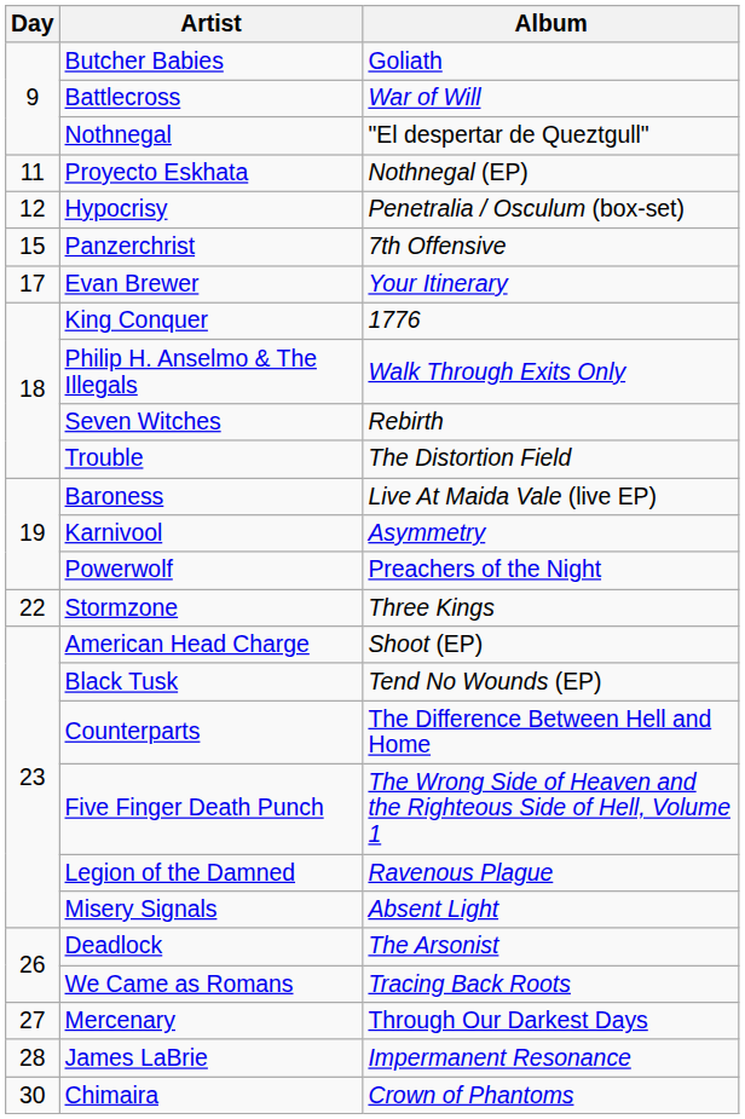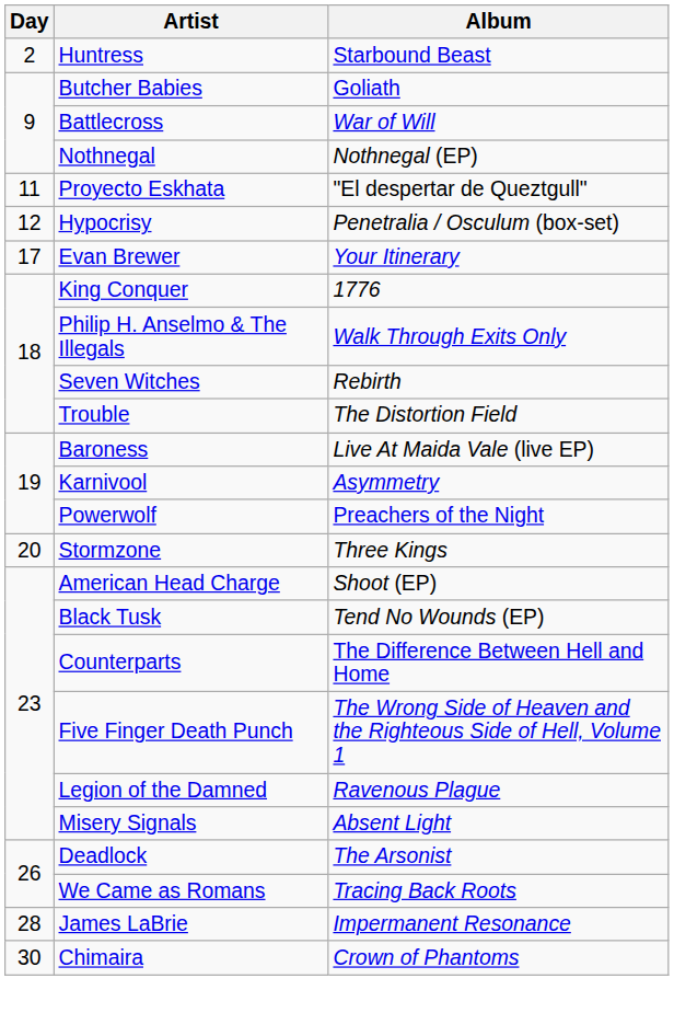+ row: 2 | Huntress | Starbound Beast
Nothnegal | Album: "El despertar de Queztgull" -> Nothnegal (EP)
Proyecto Eskhata | Album: Nothnegal (EP) -> "El despertar de Queztgull"
- row: 15 | Panzerchrist | 7th Offensive
Stormzone | Day: 22 -> 20
- row: 27 | Mercenary | Through Our Darkest Days
